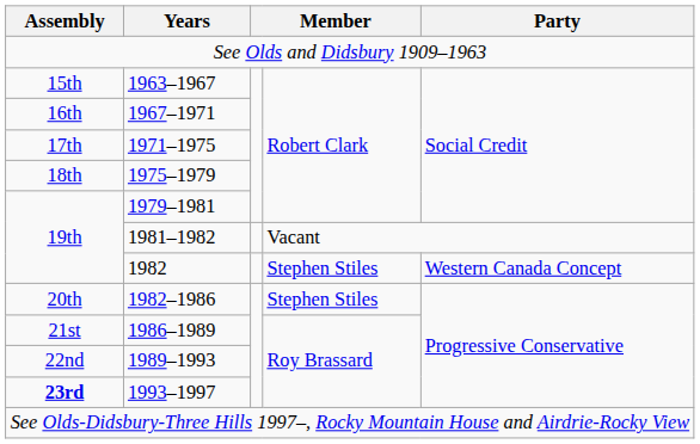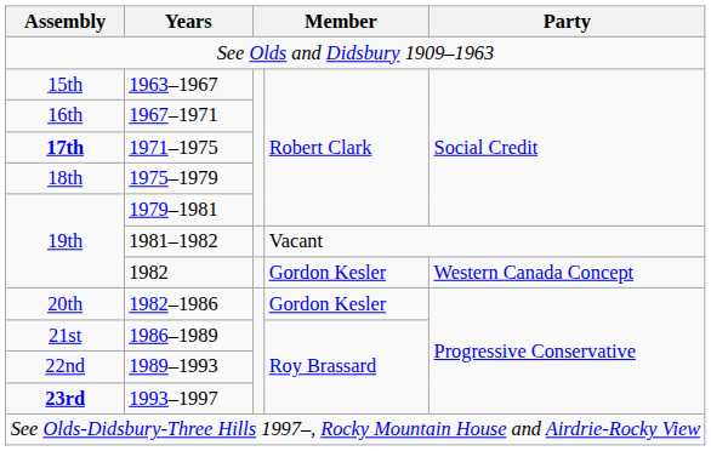1971–1975 | Assembly: normal -> bold
1982 | column 4: Stephen Stiles -> Gordon Kesler
1982–1986 | column 4: Stephen Stiles -> Gordon Kesler
